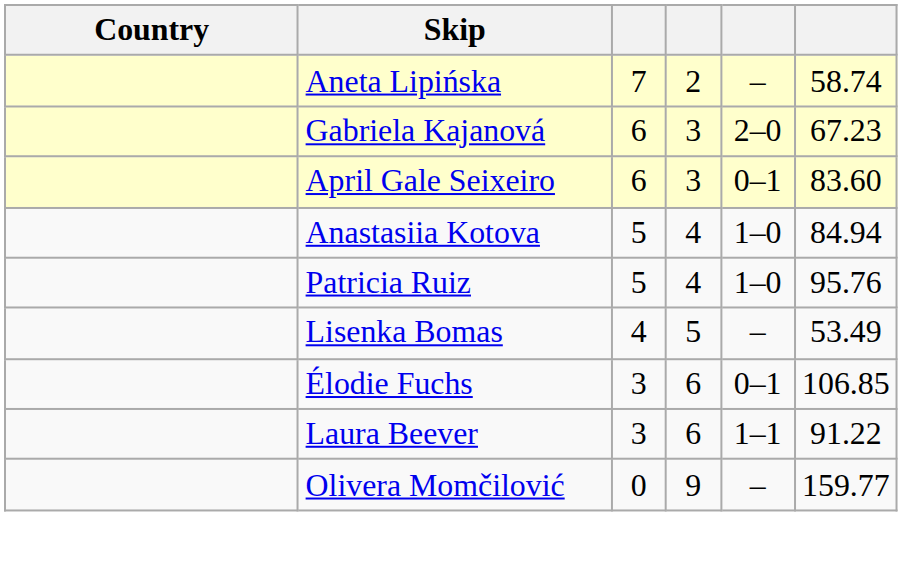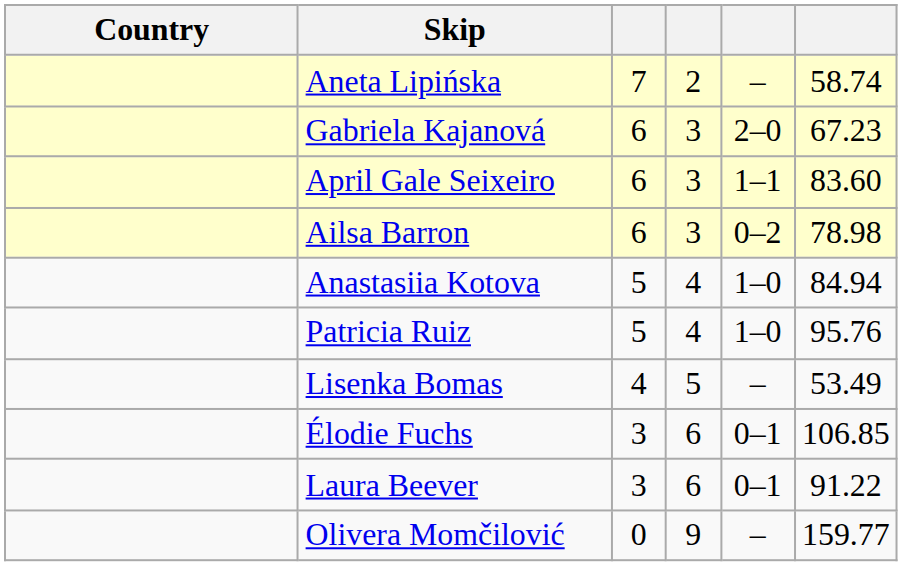April Gale Seixeiro | column 5: 0–1 -> 1–1
+ row: Ailsa Barron | 6 | 3 | 0–2 | 78.98
Laura Beever | column 5: 1–1 -> 0–1
